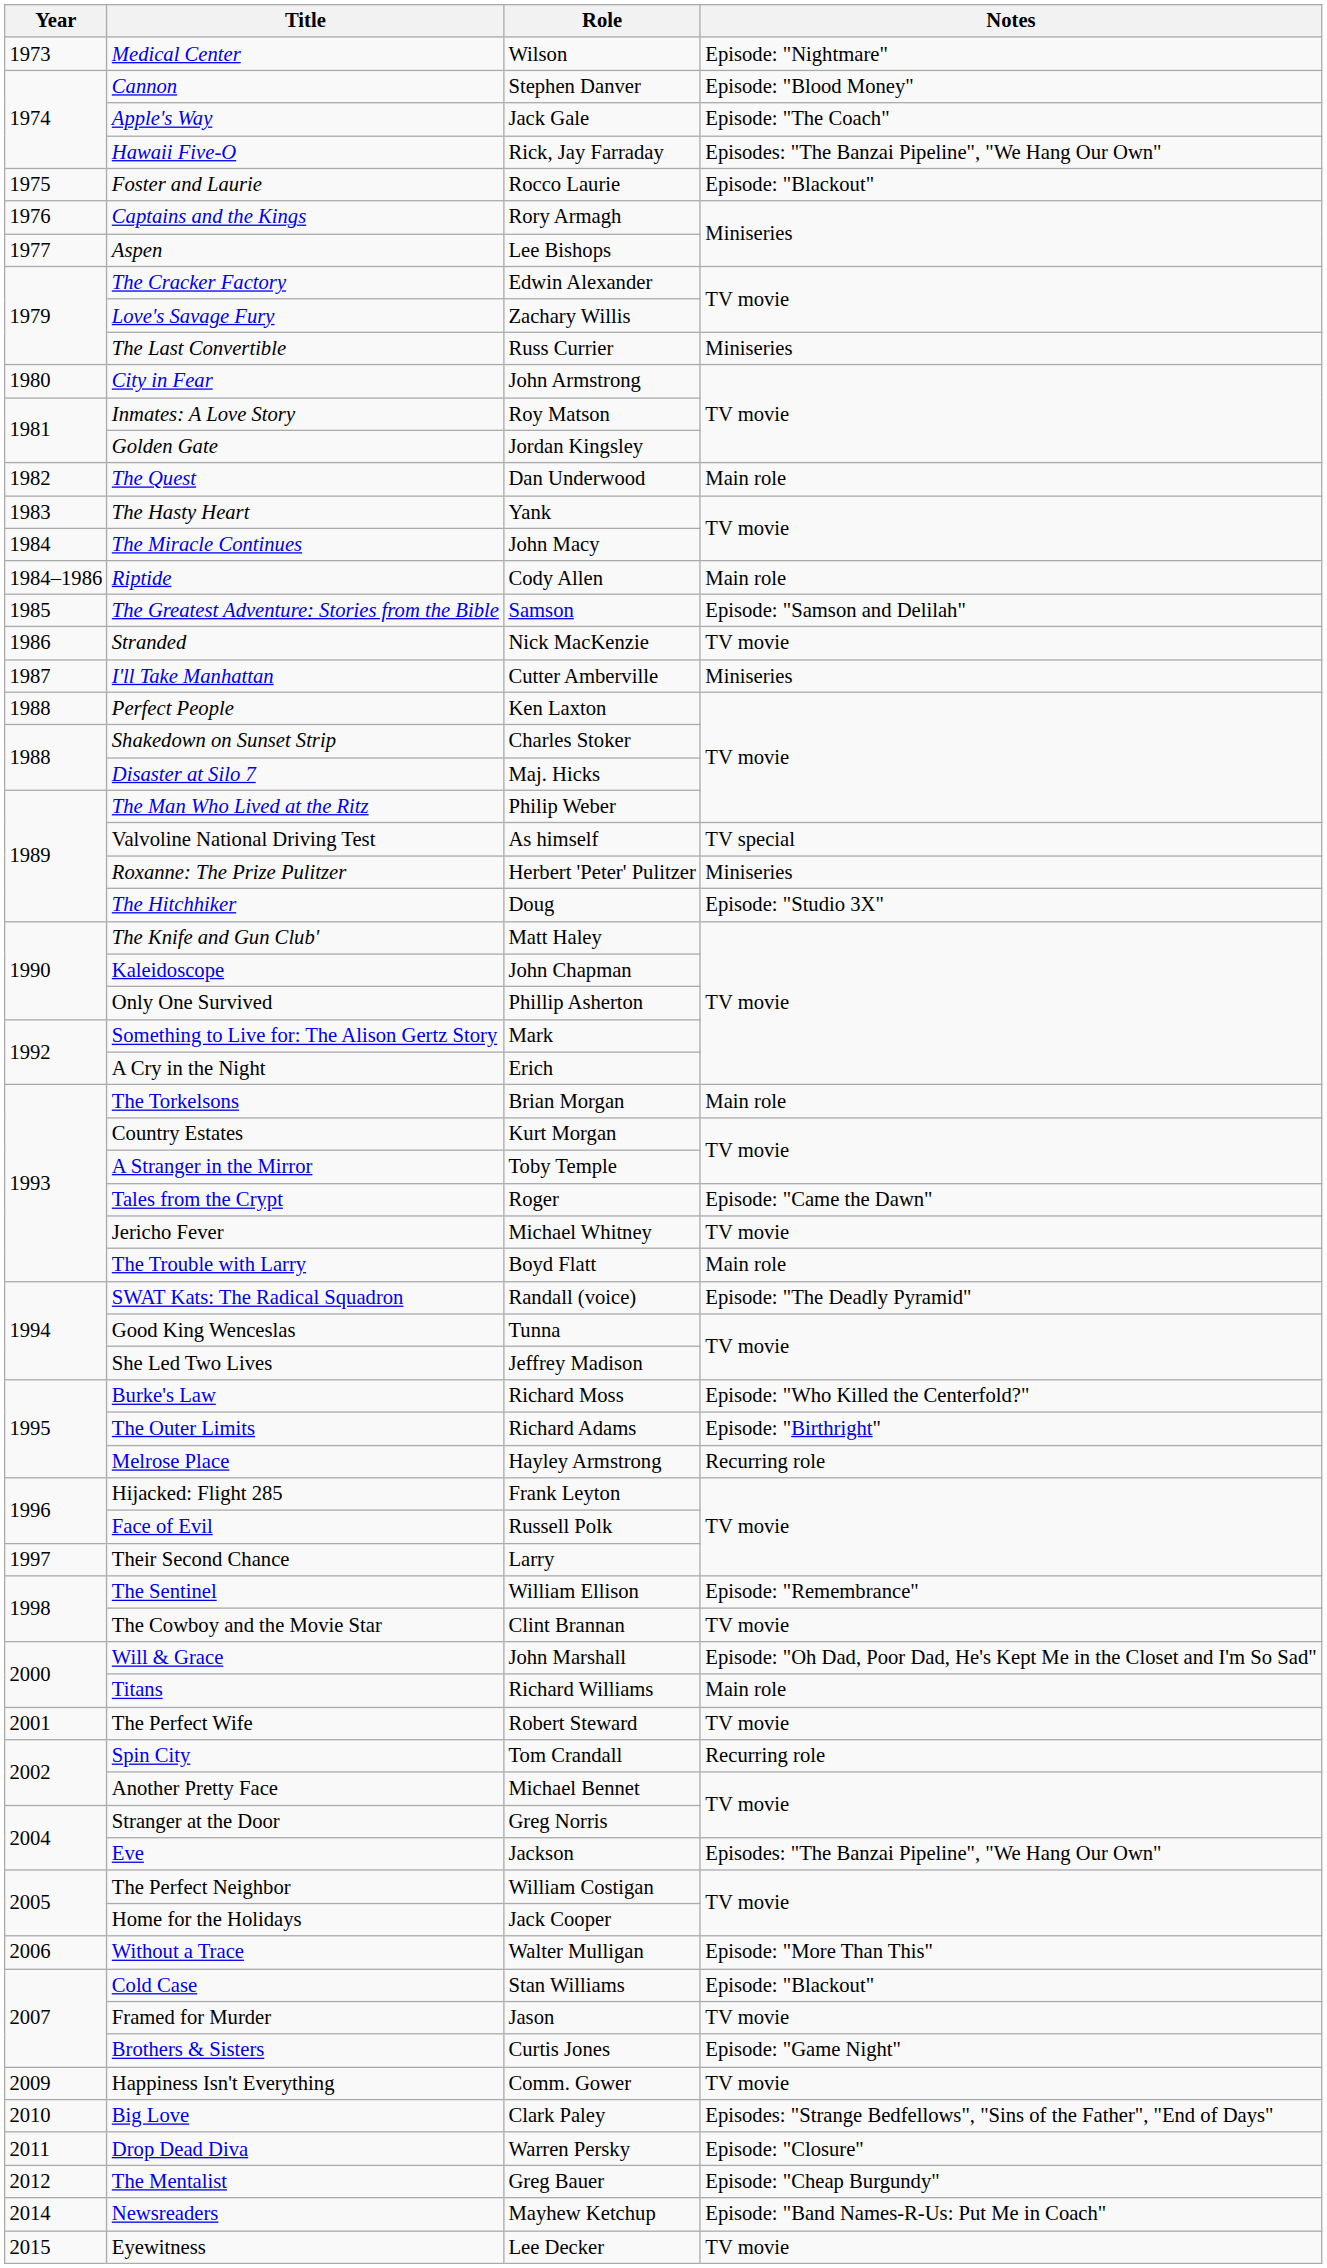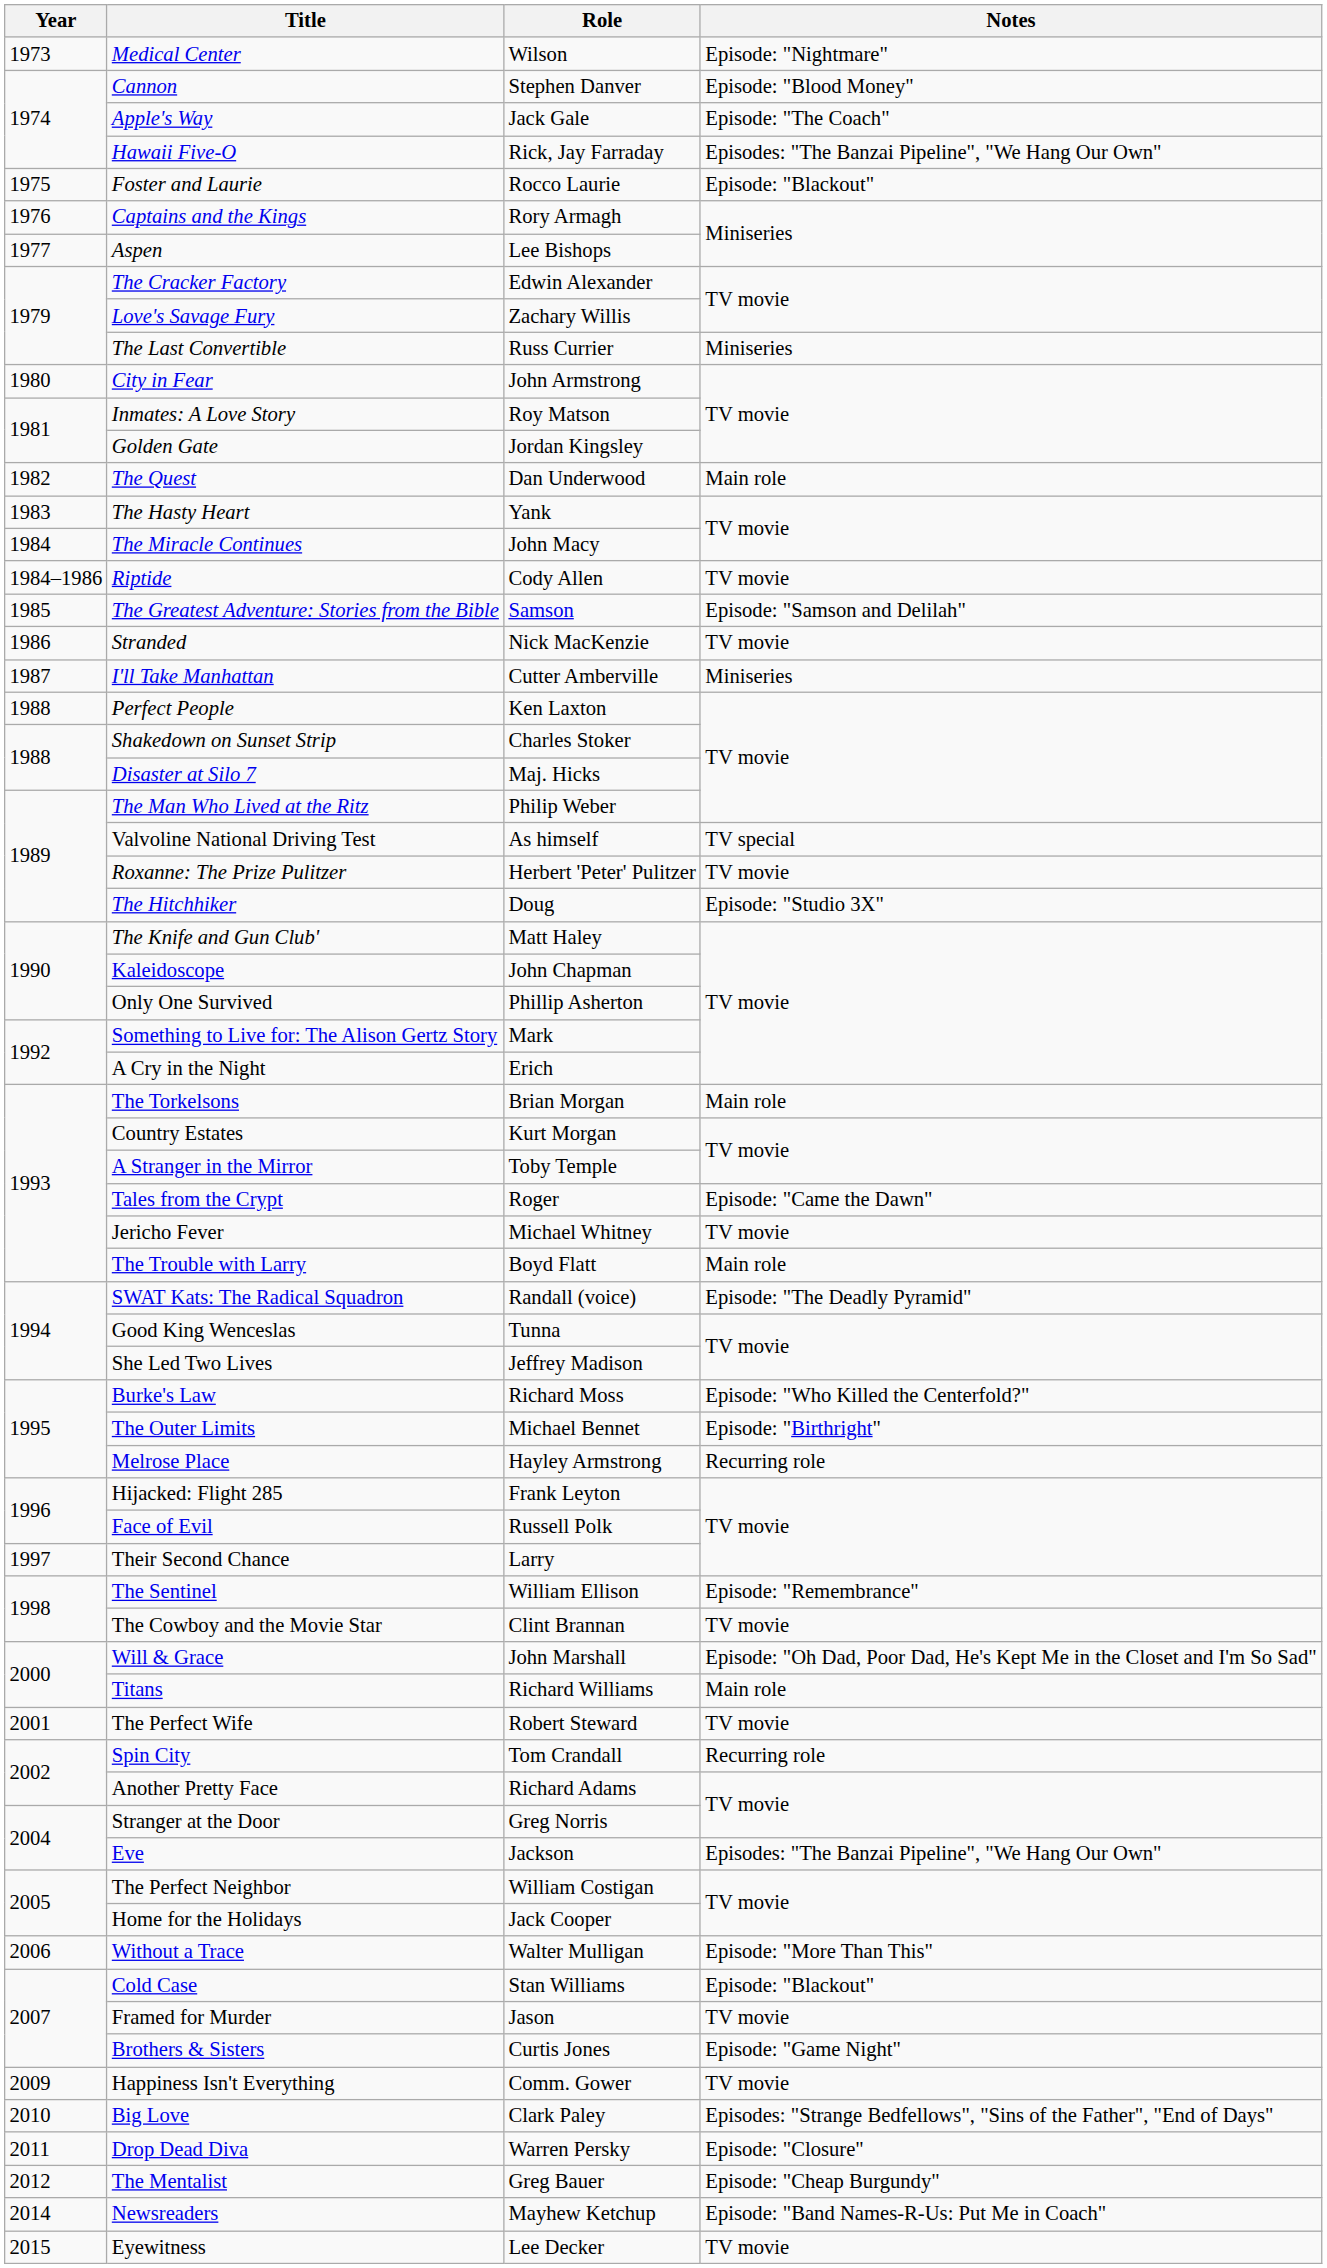Riptide | Notes: Main role -> TV movie
Roxanne: The Prize Pulitzer | Notes: Miniseries -> TV movie
The Outer Limits | Role: Richard Adams -> Michael Bennet
Another Pretty Face | Role: Michael Bennet -> Richard Adams
